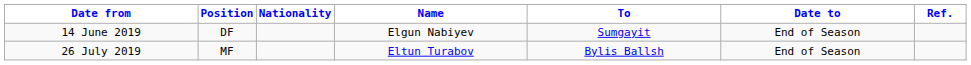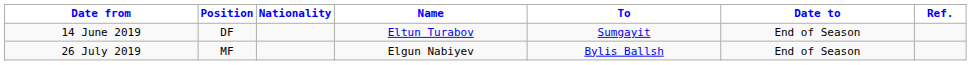14 June 2019 | Name: Elgun Nabiyev -> Eltun Turabov
26 July 2019 | Name: Eltun Turabov -> Elgun Nabiyev
